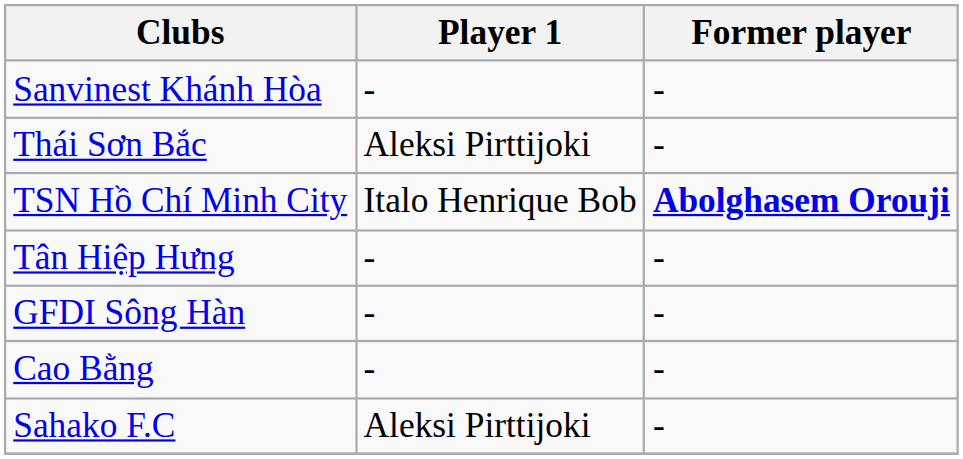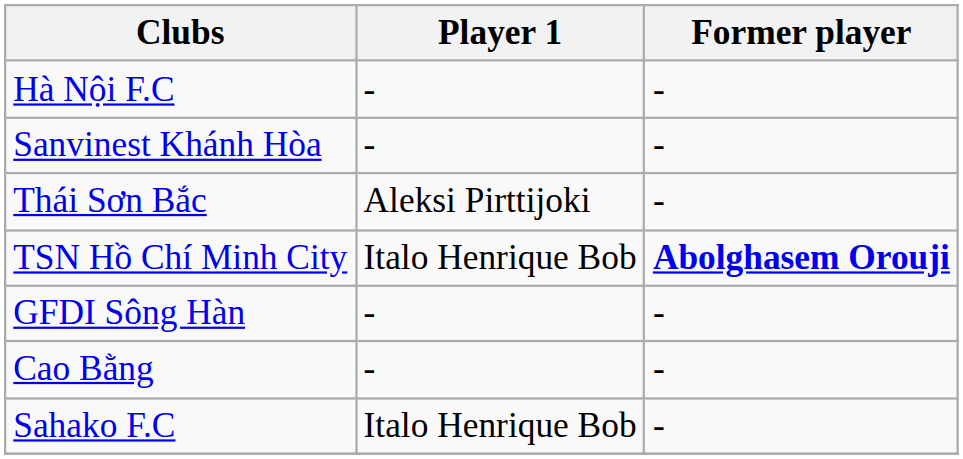+ row: Hà Nội F.C | - | -
- row: Tân Hiệp Hưng | - | -
Sahako F.C | Player 1: Aleksi Pirttijoki -> Italo Henrique Bob
